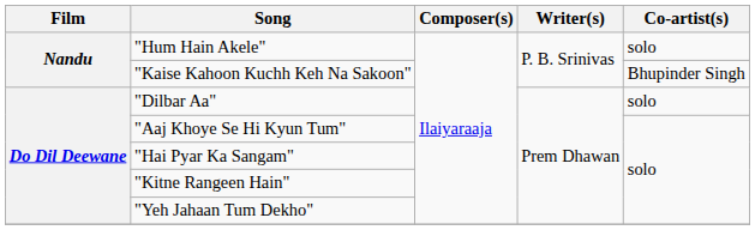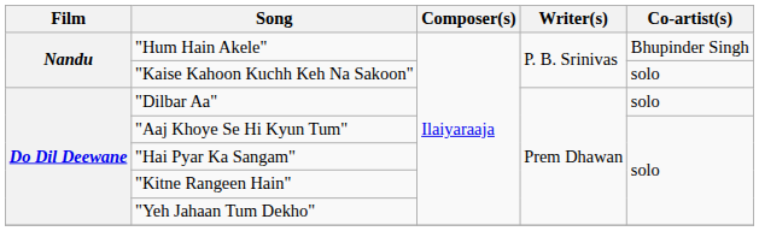"Hum Hain Akele" | Co-artist(s): solo -> Bhupinder Singh
"Kaise Kahoon Kuchh Keh Na Sakoon" | Co-artist(s): Bhupinder Singh -> solo
